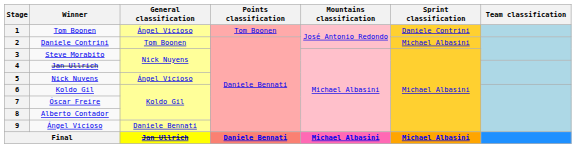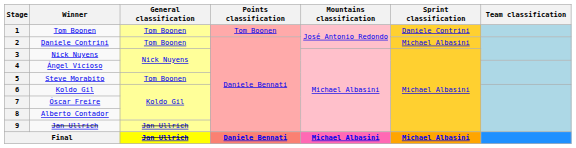1 | General classification: Ángel Vicioso -> Tom Boonen
3 | Winner: Steve Morabito -> Nick Nuyens
4 | Winner: Jan Ullrich -> Ángel Vicioso
5 | Winner: Nick Nuyens -> Steve Morabito
5 | General classification: Ángel Vicioso -> Tom Boonen
9 | Winner: Ángel Vicioso -> Jan Ullrich
9 | General classification: Daniele Bennati -> Jan Ullrich
